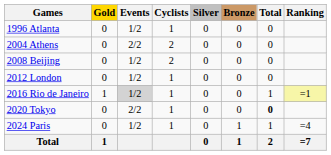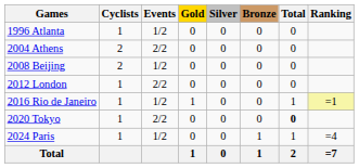columns swapped: Cyclists <-> Gold
2012 London | Events: 1/2 -> 2/2
2016 Rio de Janeiro | Events: lightgrey background -> no background
